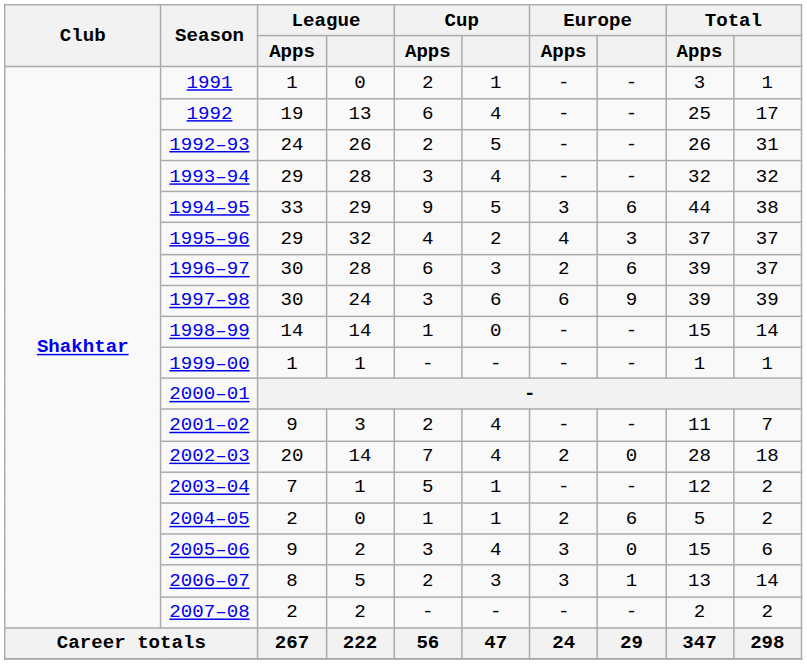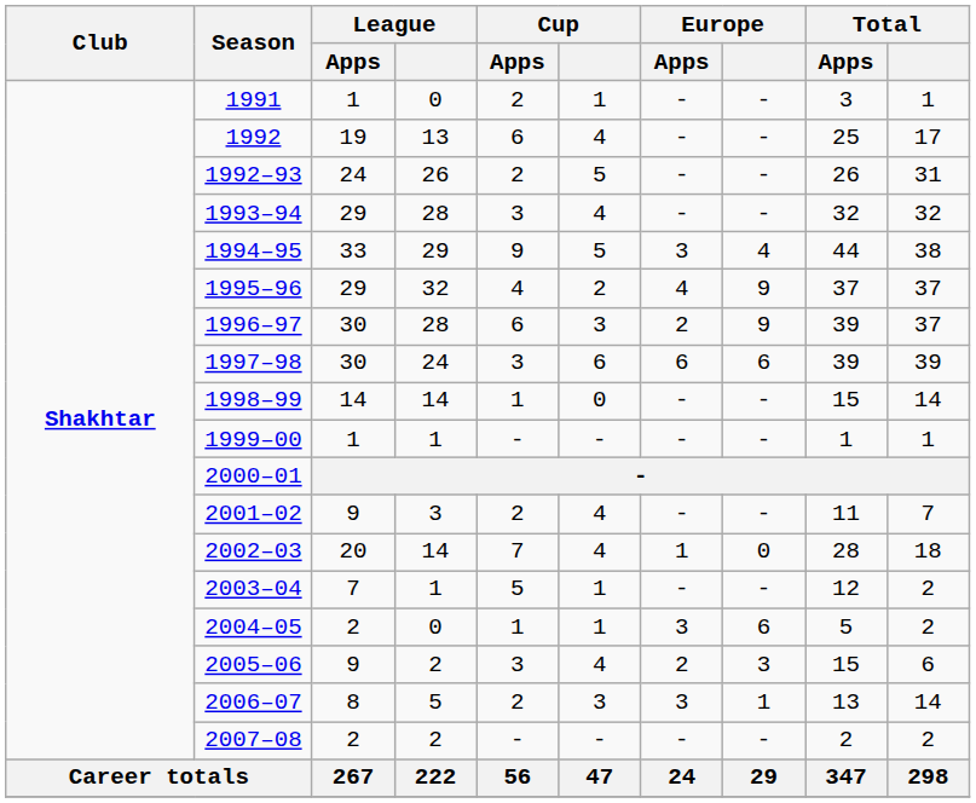1994–95 | Europe: 6 -> 4
1995–96 | Europe: 3 -> 9
1996–97 | Europe: 6 -> 9
1997–98 | Europe: 9 -> 6
2002–03 | Europe / Apps: 2 -> 1
2004–05 | Europe / Apps: 2 -> 3
2005–06 | Europe / Apps: 3 -> 2
2005–06 | Europe: 0 -> 3
